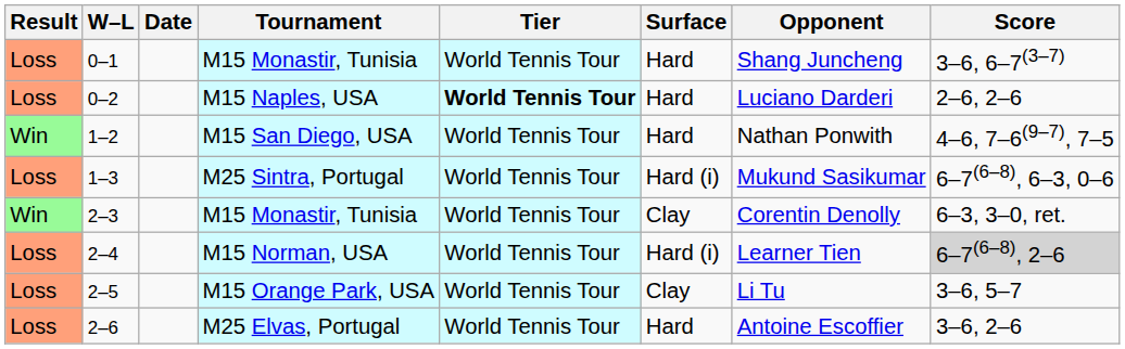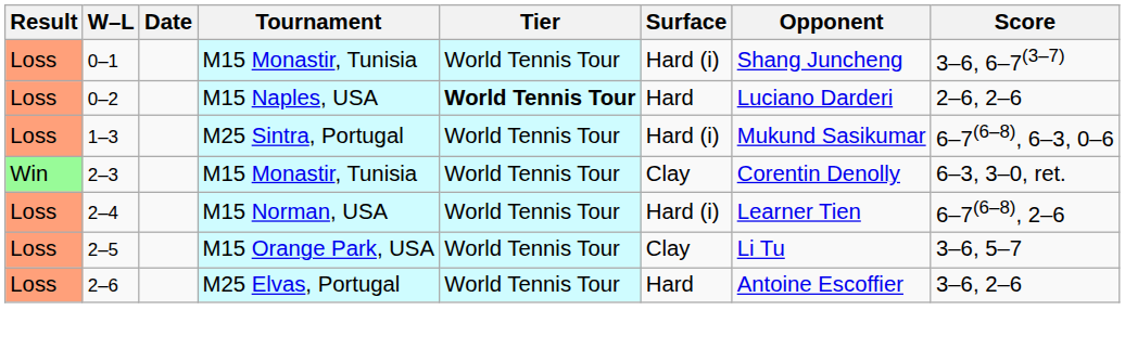0–1 | Surface: Hard -> Hard (i)
- row: Win | 1–2 | M15 San Diego, USA | World Tennis Tour | Hard | Nathan Ponwith | 4–6, 7–6(9–7), 7–5
2–4 | Score: lightgrey background -> no background
